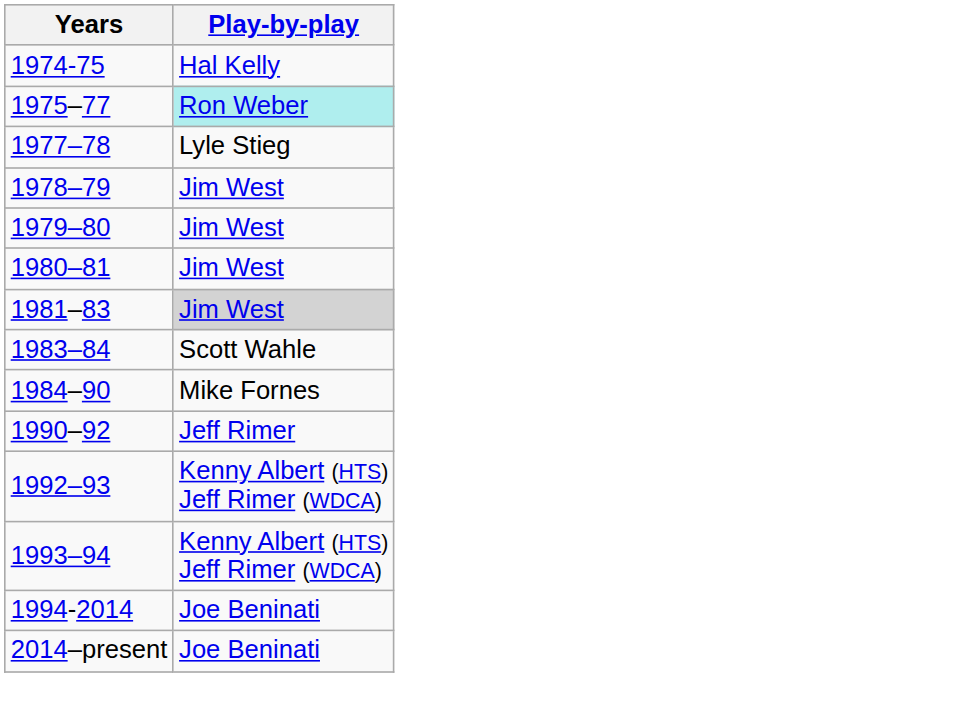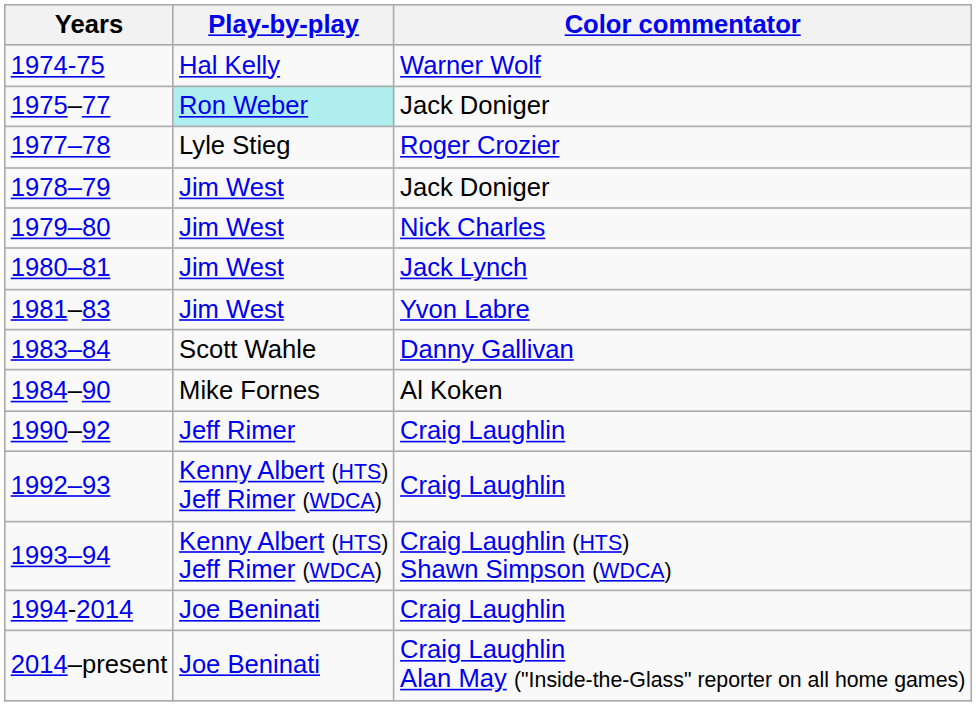+ column: Color commentator | Warner Wolf | Jack Doniger | Roger Crozier | Jack Doniger | Nick Charles | Jack Lynch | Yvon Labre | Danny Gallivan | Al Koken | Craig Laughlin | Craig Laughlin | Craig Laughlin (HTS) Shawn Simpson (WDCA) | Craig Laughlin | Craig Laughlin Alan May ("Inside-the-Glass" reporter on all home games)
1981–83 | Play-by-play: lightgrey background -> no background
